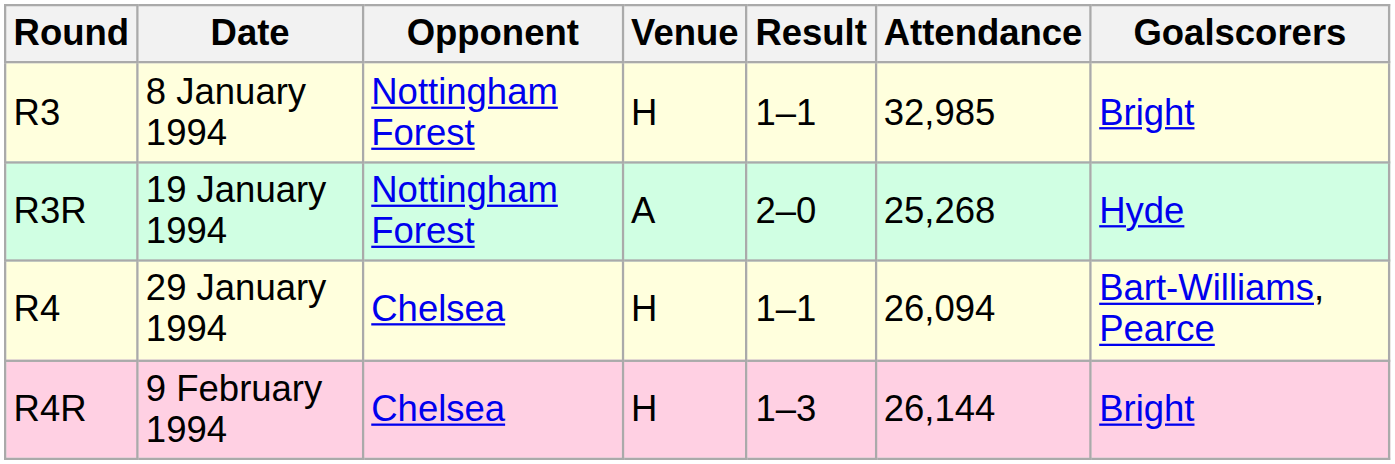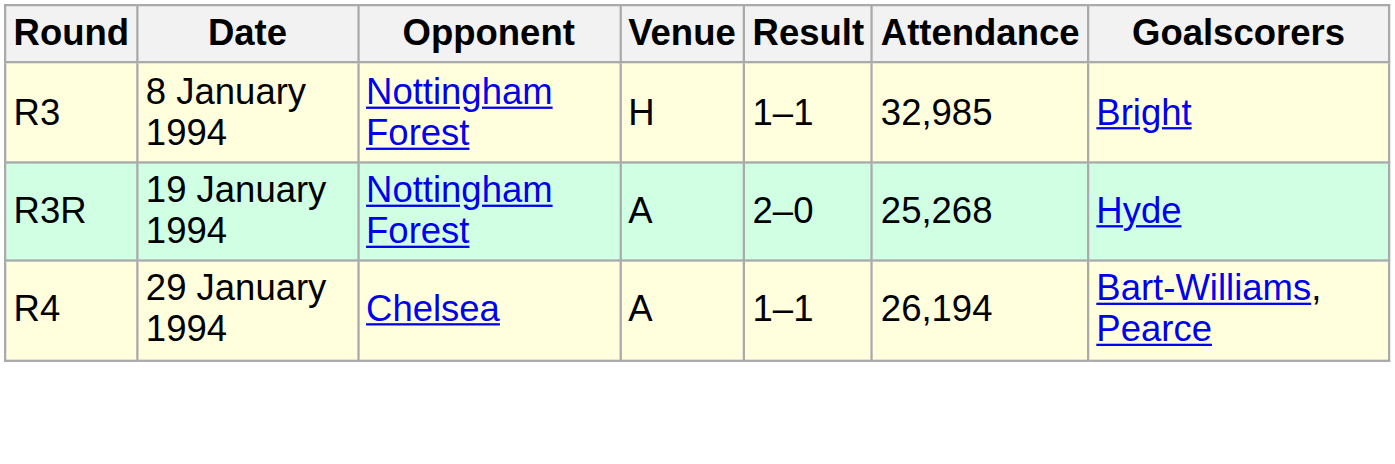R4 | Venue: H -> A
R4 | Attendance: 26,094 -> 26,194
- row: R4R | 9 February 1994 | Chelsea | H | 1–3 | 26,144 | Bright
